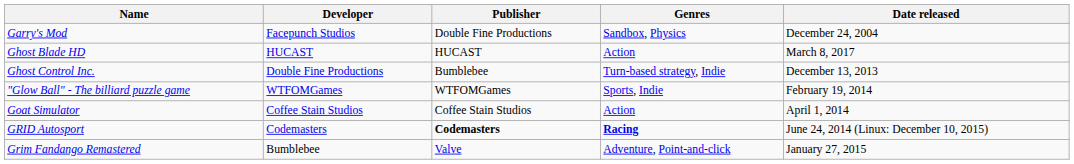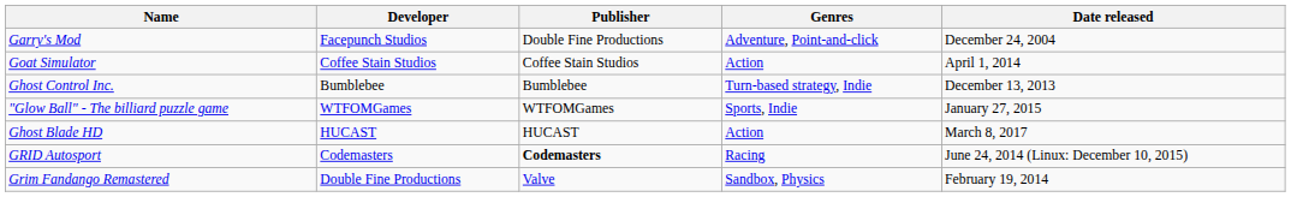Garry's Mod | Genres: Sandbox, Physics -> Adventure, Point-and-click
rows swapped: Ghost Blade HD <-> Goat Simulator
Ghost Control Inc. | Developer: Double Fine Productions -> Bumblebee
"Glow Ball" - The billiard puzzle game | Date released: February 19, 2014 -> January 27, 2015
GRID Autosport | Genres: bold -> normal
Grim Fandango Remastered | Developer: Bumblebee -> Double Fine Productions
Grim Fandango Remastered | Genres: Adventure, Point-and-click -> Sandbox, Physics
Grim Fandango Remastered | Date released: January 27, 2015 -> February 19, 2014
